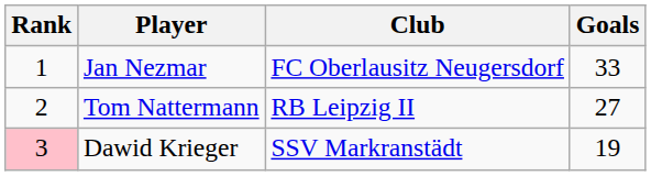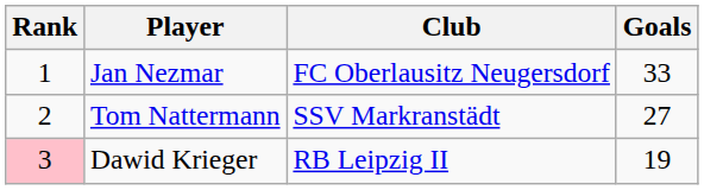Tom Nattermann | Club: RB Leipzig II -> SSV Markranstädt
Dawid Krieger | Club: SSV Markranstädt -> RB Leipzig II
